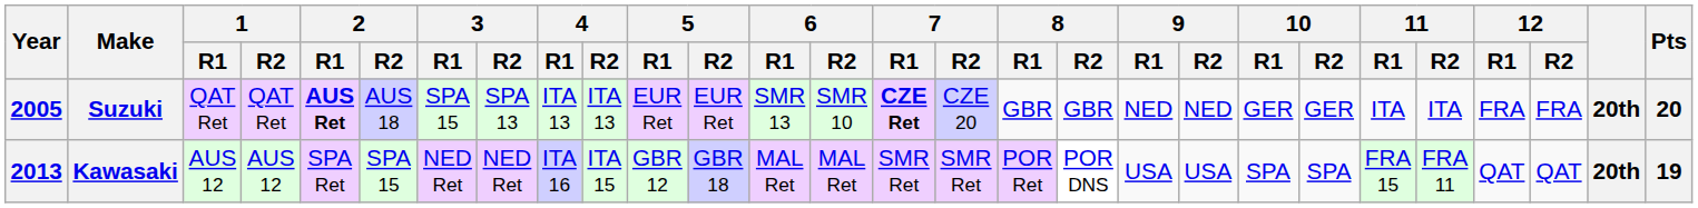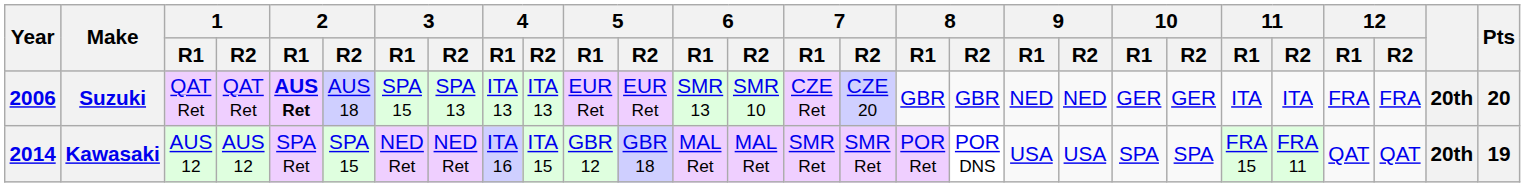Suzuki | Year: 2005 -> 2006
Suzuki | 7 / R1: bold -> normal
Kawasaki | Year: 2013 -> 2014
